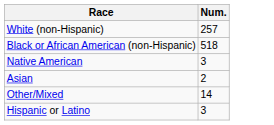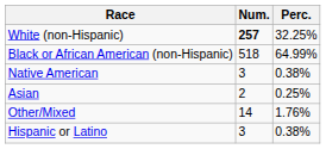+ column: Perc. | 32.25% | 64.99% | 0.38% | 0.25% | 1.76% | 0.38%
White (non-Hispanic) | Num.: normal -> bold
